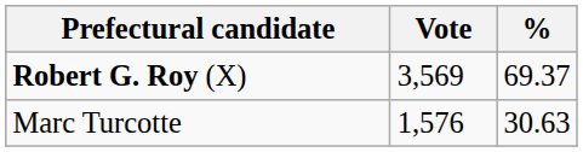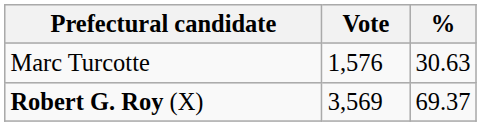rows swapped: Robert G. Roy (X) <-> Marc Turcotte
